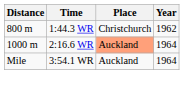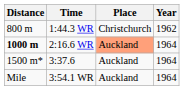2:16.6 WR | Distance: normal -> bold
+ row: 1500 m* | 3:37.6 | Auckland | 1964
